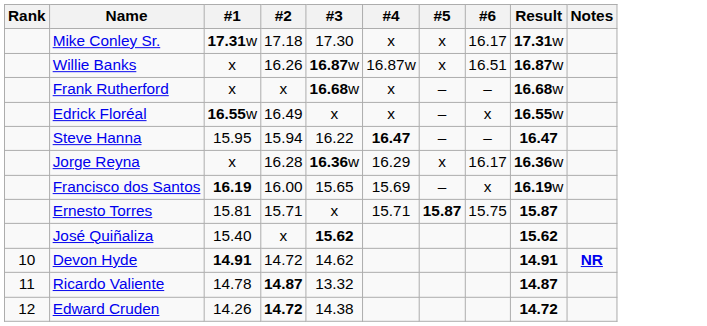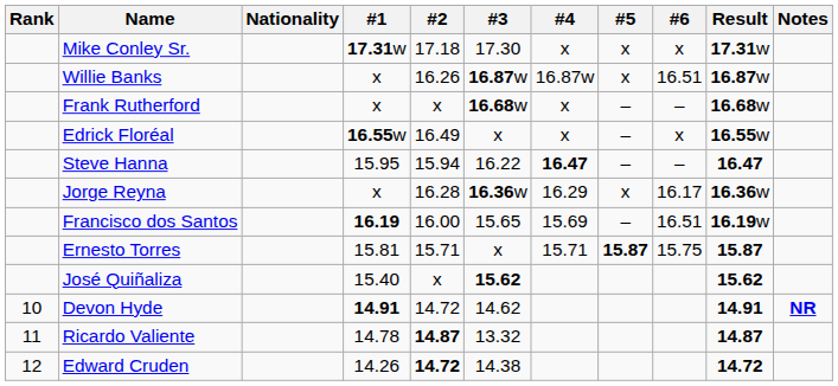+ column: Nationality
Mike Conley Sr. | #6: 16.17 -> x
Francisco dos Santos | #6: x -> 16.51
